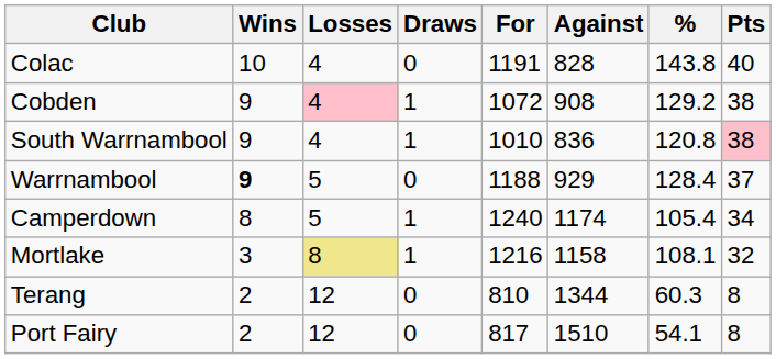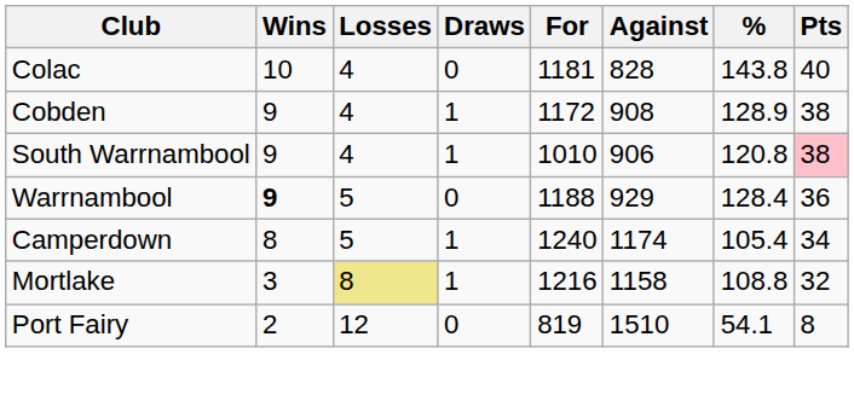Colac | For: 1191 -> 1181
Cobden | Losses: pink background -> no background
Cobden | For: 1072 -> 1172
Cobden | %: 129.2 -> 128.9
South Warrnambool | Against: 836 -> 906
Warrnambool | Pts: 37 -> 36
Mortlake | %: 108.1 -> 108.8
- row: Terang | 2 | 12 | 0 | 810 | 1344 | 60.3 | 8
Port Fairy | For: 817 -> 819
